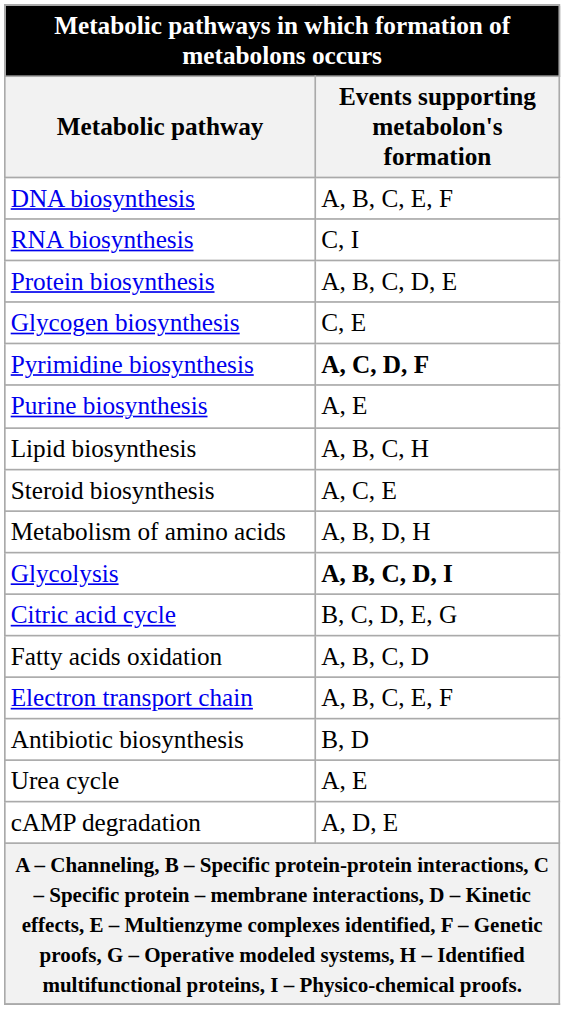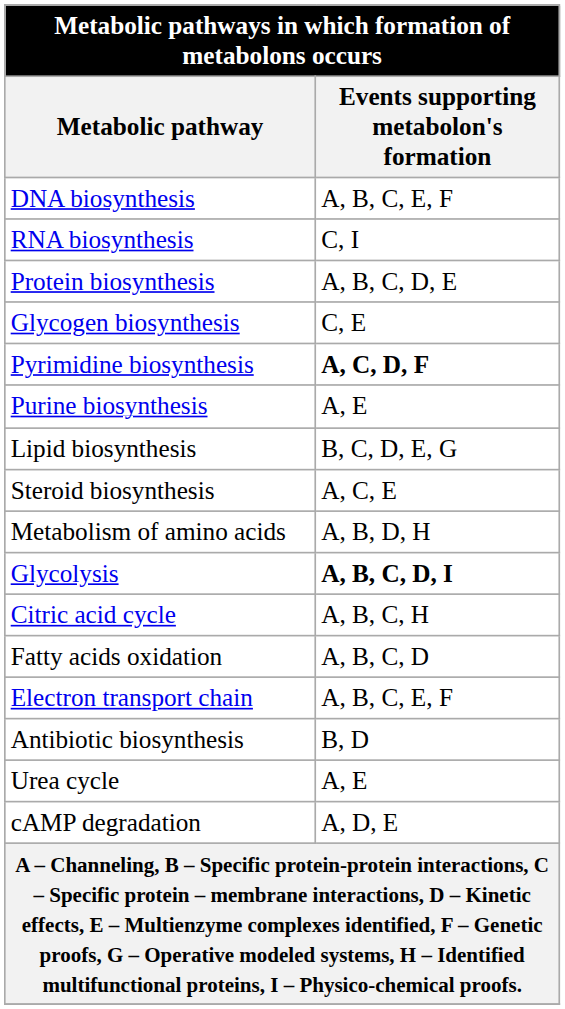Lipid biosynthesis | Events supporting metabolon's formation: A, B, C, H -> B, C, D, E, G
Citric acid cycle | Events supporting metabolon's formation: B, C, D, E, G -> A, B, C, H
